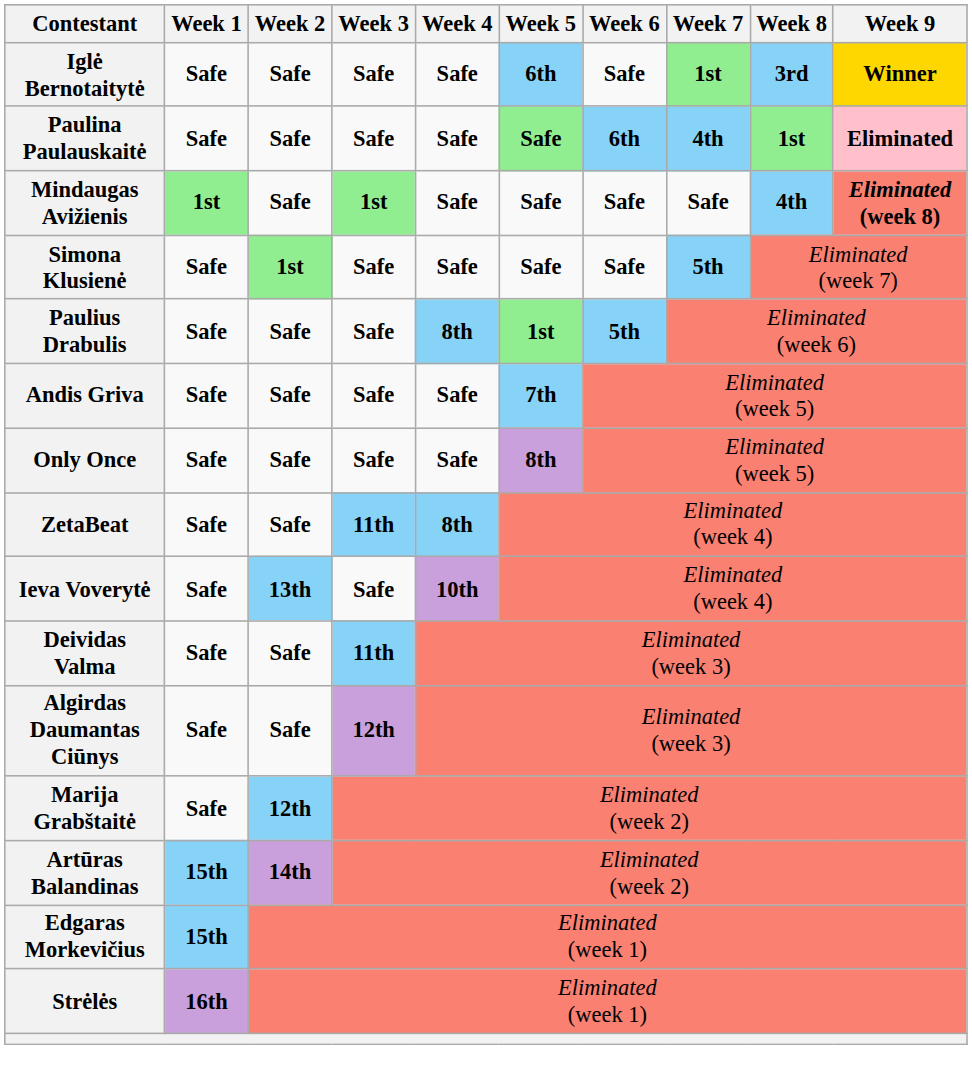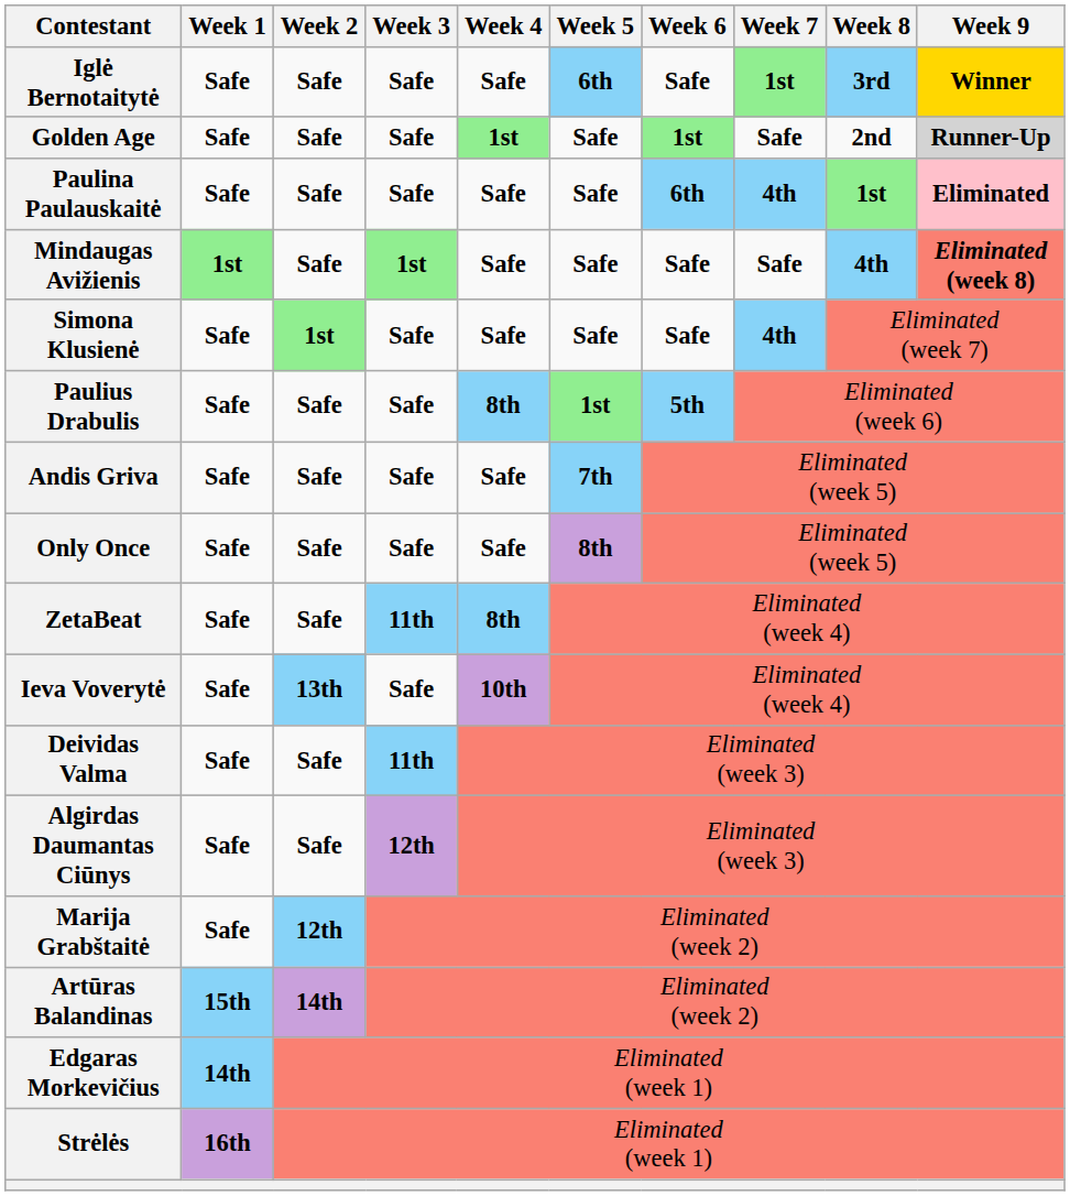+ row: Golden Age | Safe | Safe | Safe | 1st | Safe | 1st | Safe | 2nd | Runner-Up
Paulina Paulauskaitė | Week 5: lightgreen background -> no background
Simona Klusienė | Week 7: 5th -> 4th
Edgaras Morkevičius | Week 1: 15th -> 14th
